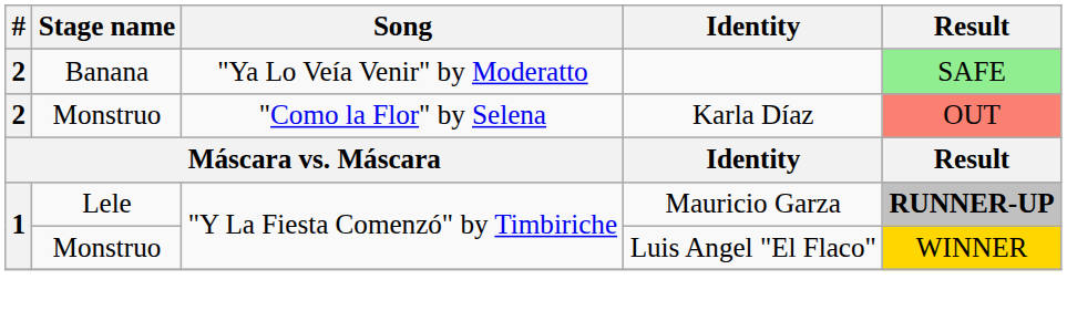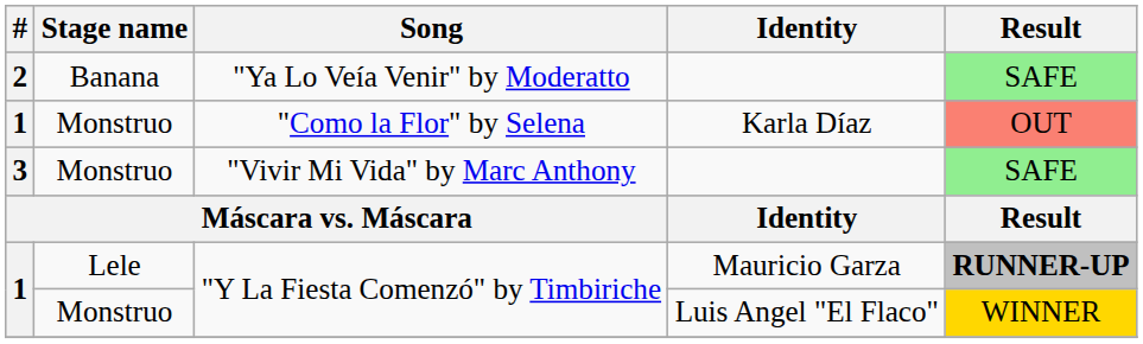"Como la Flor" by Selena | #: 2 -> 1
+ row: 3 | Monstruo | "Vivir Mi Vida" by Marc Anthony | SAFE
